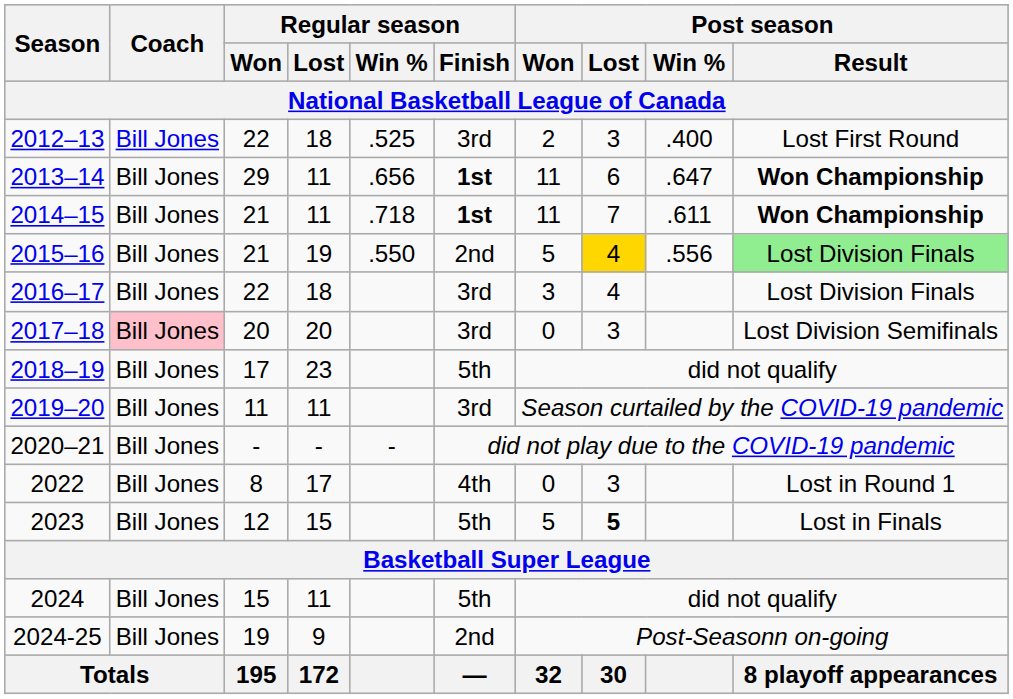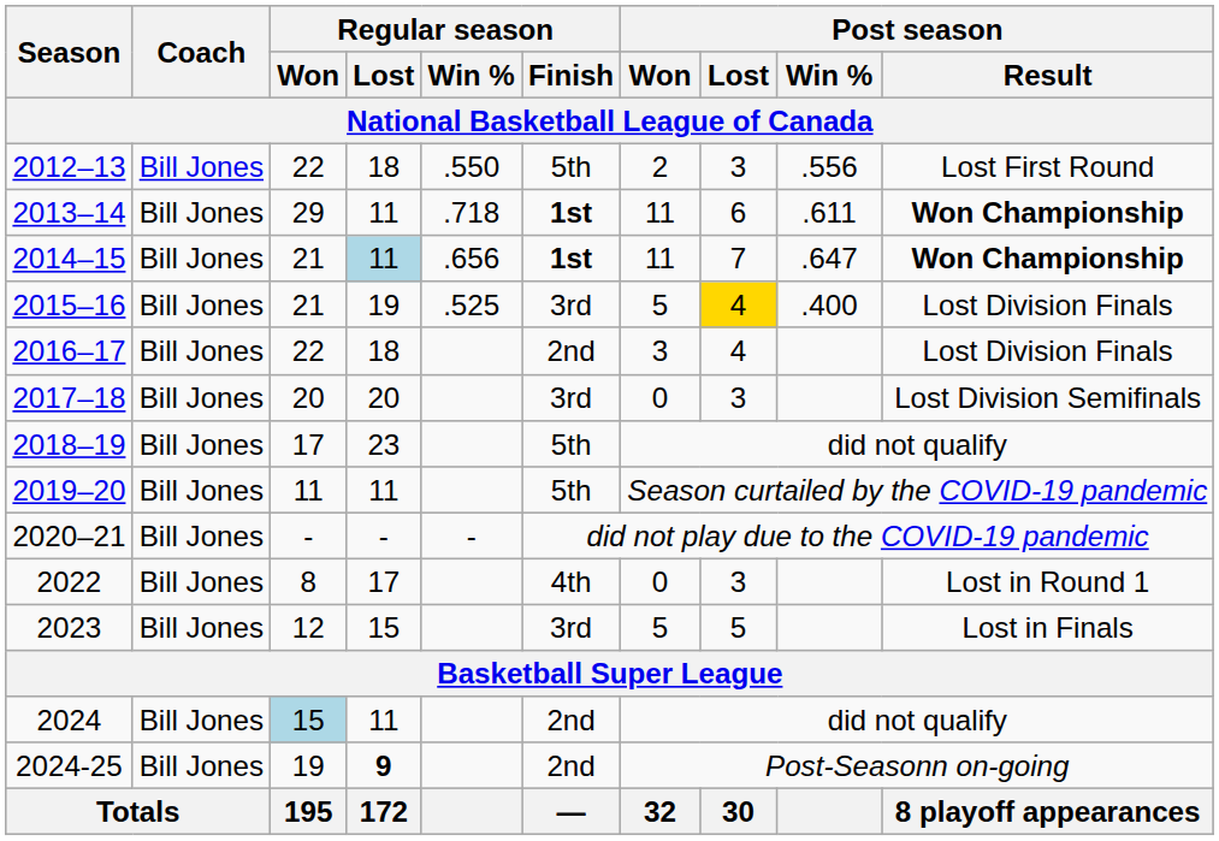2012–13 | column 5: .525 -> .550
2012–13 | column 6: 3rd -> 5th
2012–13 | Post season / Win % / National Basketball League of Canada: .400 -> .556
2013–14 | column 5: .656 -> .718
2013–14 | Post season / Win % / National Basketball League of Canada: .647 -> .611
2014–15 | Regular season / Lost / National Basketball League of Canada: no background -> lightblue background
2014–15 | column 5: .718 -> .656
2014–15 | Post season / Win % / National Basketball League of Canada: .611 -> .647
2015–16 | column 5: .550 -> .525
2015–16 | column 6: 2nd -> 3rd
2015–16 | Post season / Win % / National Basketball League of Canada: .556 -> .400
2015–16 | Post season / Result / National Basketball League of Canada: lightgreen background -> no background
2016–17 | column 6: 3rd -> 2nd
2017–18 | Coach / National Basketball League of Canada: pink background -> no background
2019–20 | column 6: 3rd -> 5th
2023 | column 6: 5th -> 3rd
2023 | Post season / Lost / National Basketball League of Canada: bold -> normal
2024 | Regular season / Won / National Basketball League of Canada: no background -> lightblue background
2024 | column 6: 5th -> 2nd
2024-25 | Regular season / Lost / National Basketball League of Canada: normal -> bold
